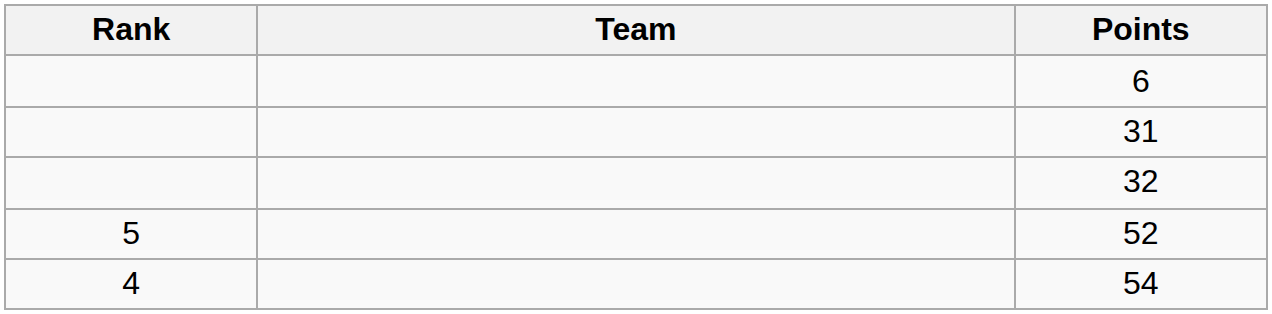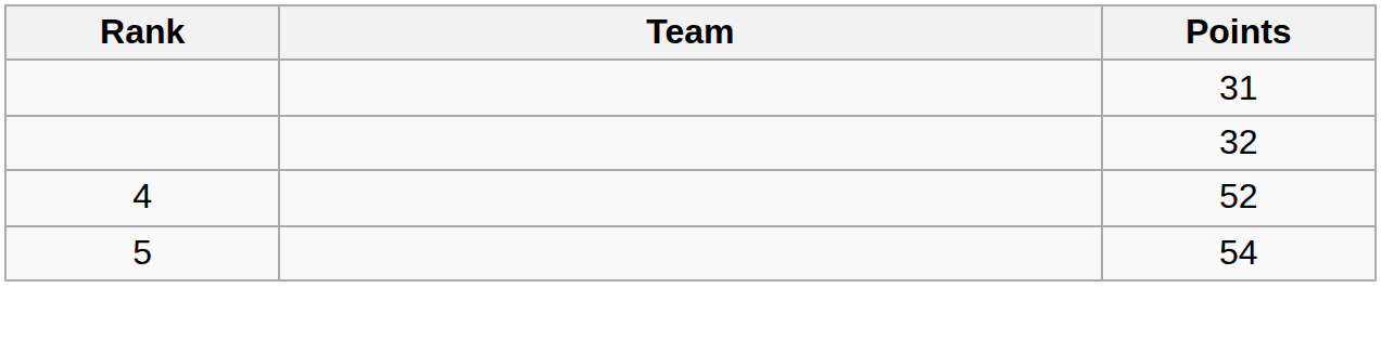- row: 6
52 | Rank: 5 -> 4
54 | Rank: 4 -> 5
